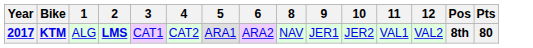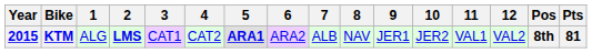+ column: 7 | ALB
KTM | Year: 2017 -> 2015
KTM | 5: normal -> bold
KTM | Pts: 80 -> 81
